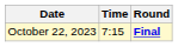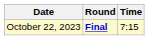columns swapped: Time <-> Round
